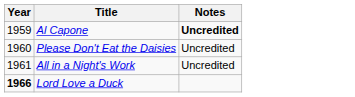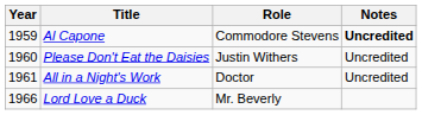+ column: Role | Commodore Stevens | Justin Withers | Doctor | Mr. Beverly
Lord Love a Duck | Year: bold -> normal
